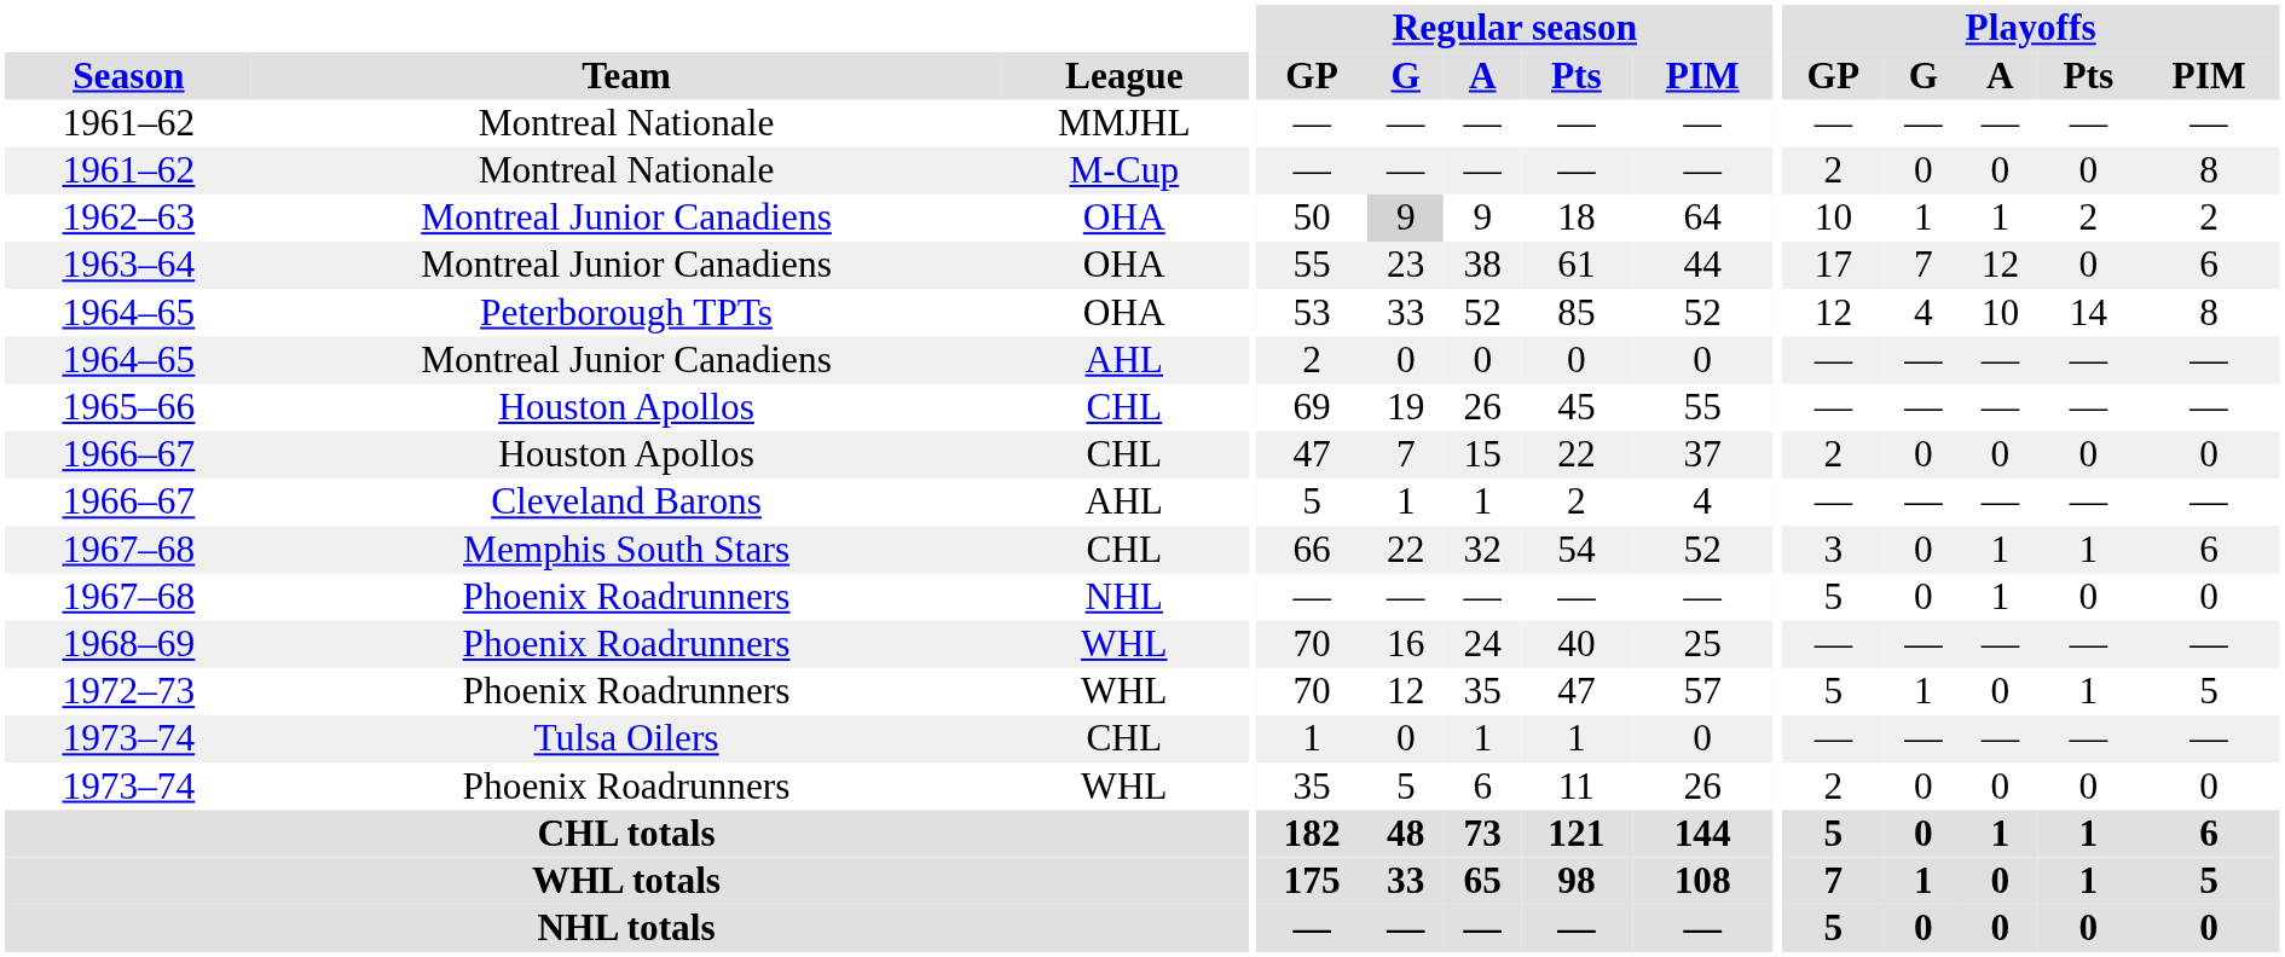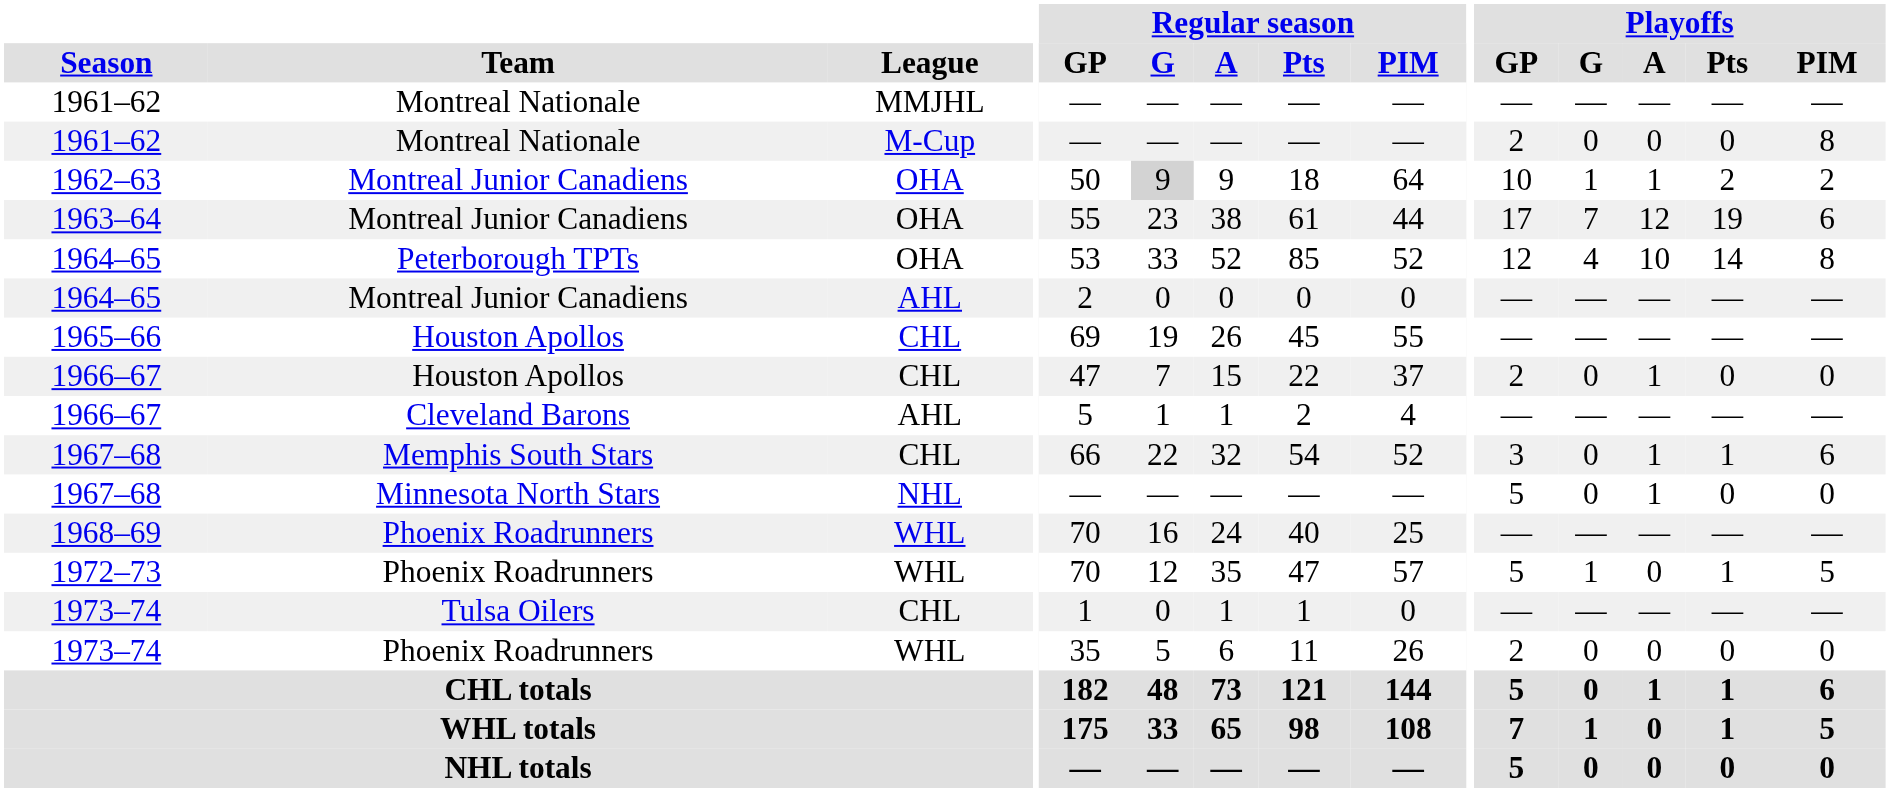1963–64 | Playoffs / Pts: 0 -> 19
1966–67 / CHL | Playoffs / A: 0 -> 1
1967–68 / NHL | Team: Phoenix Roadrunners -> Minnesota North Stars
